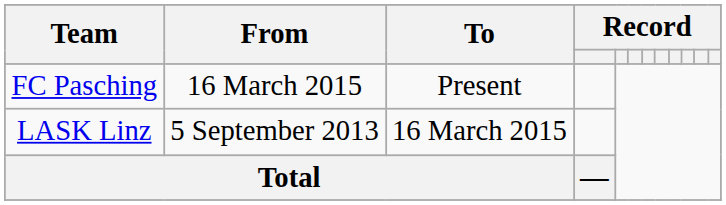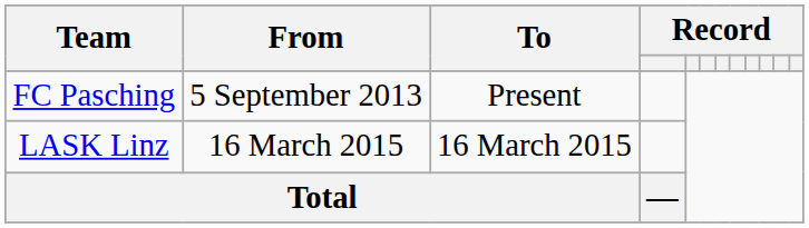FC Pasching | From: 16 March 2015 -> 5 September 2013
LASK Linz | From: 5 September 2013 -> 16 March 2015
